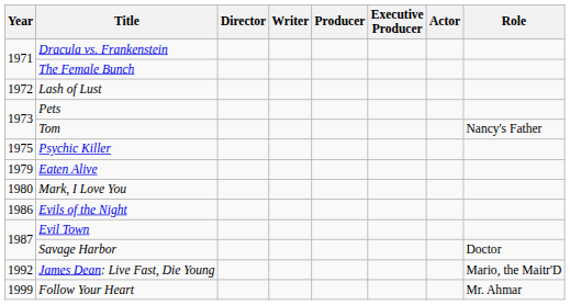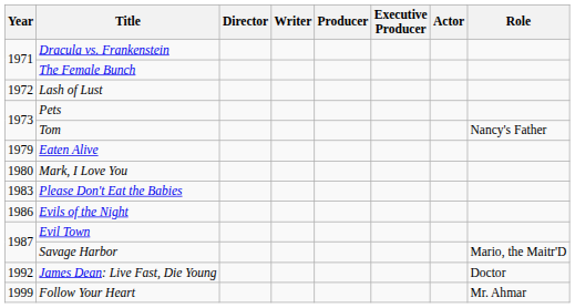- row: 1975 | Psychic Killer
+ row: 1983 | Please Don't Eat the Babies
Savage Harbor | Role: Doctor -> Mario, the Maitr'D
James Dean: Live Fast, Die Young | Role: Mario, the Maitr'D -> Doctor
